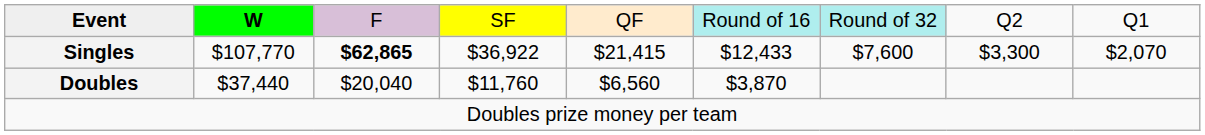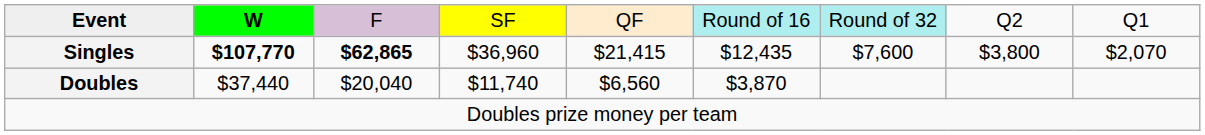Singles | column 2: normal -> bold
Singles | column 4: $36,922 -> $36,960
Singles | column 6: $12,433 -> $12,435
Singles | column 8: $3,300 -> $3,800
Doubles | column 4: $11,760 -> $11,740
